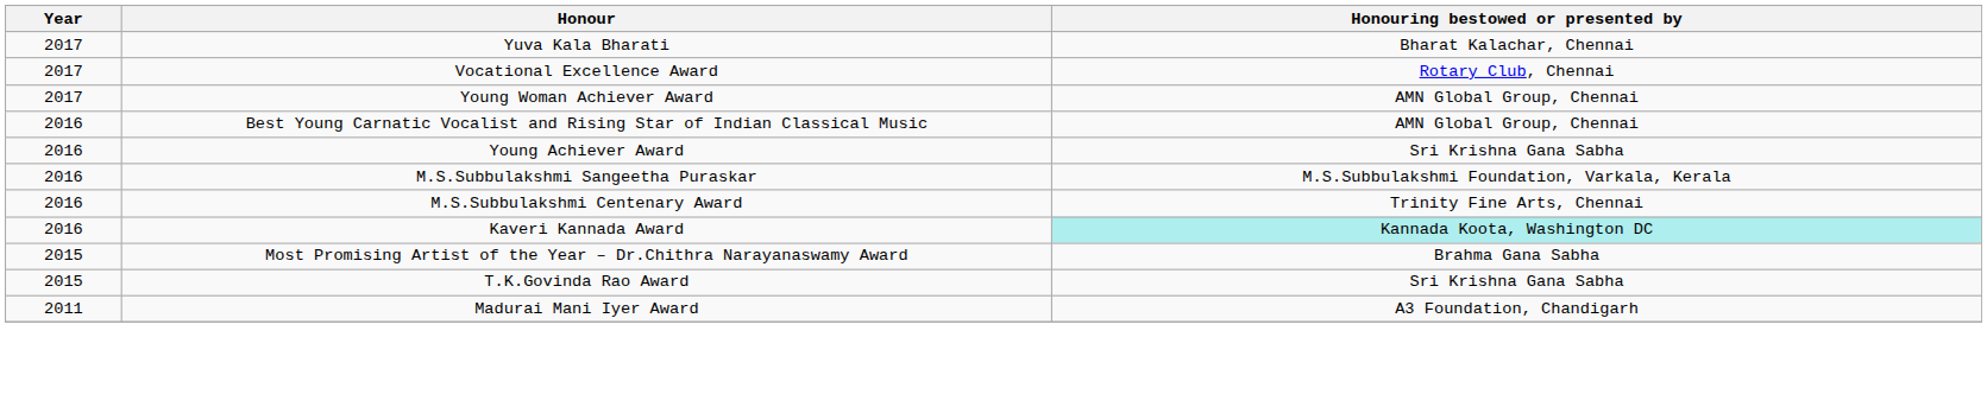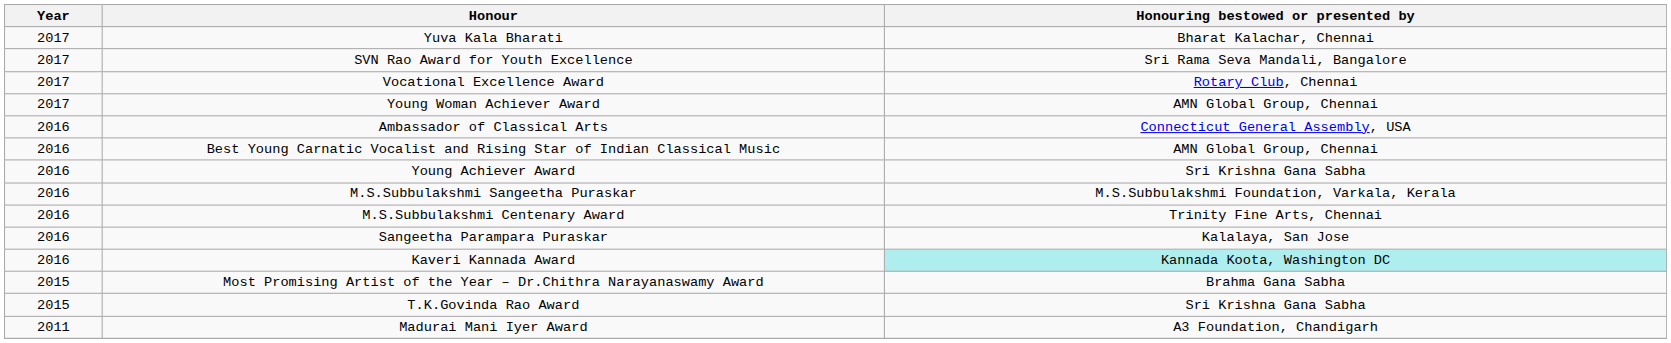+ row: 2017 | SVN Rao Award for Youth Excellence | Sri Rama Seva Mandali, Bangalore
+ row: 2016 | Ambassador of Classical Arts | Connecticut General Assembly, USA
+ row: 2016 | Sangeetha Parampara Puraskar | Kalalaya, San Jose
